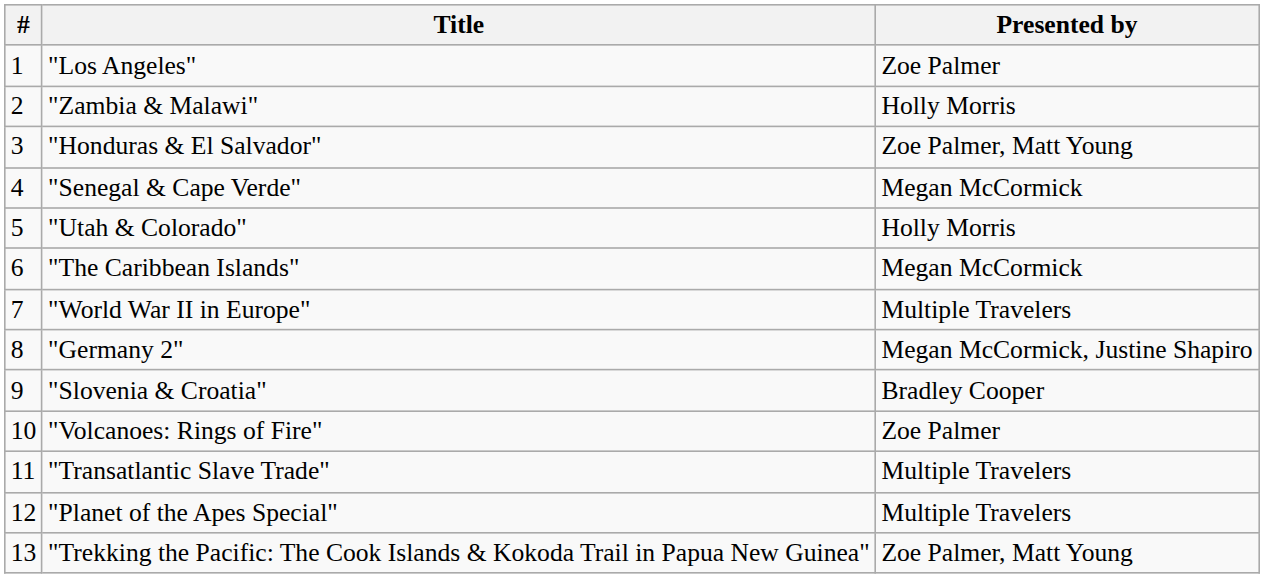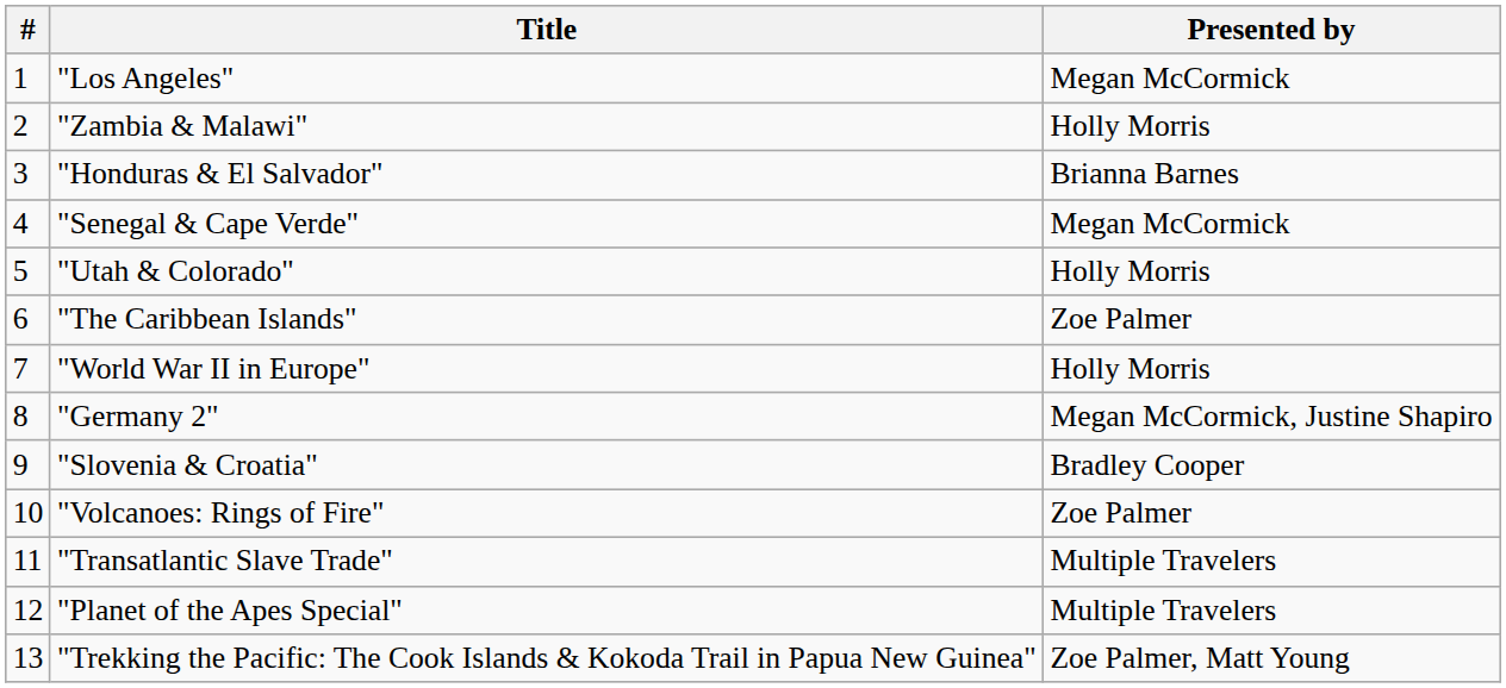"Los Angeles" | Presented by: Zoe Palmer -> Megan McCormick
"Honduras & El Salvador" | Presented by: Zoe Palmer, Matt Young -> Brianna Barnes
"The Caribbean Islands" | Presented by: Megan McCormick -> Zoe Palmer
"World War II in Europe" | Presented by: Multiple Travelers -> Holly Morris
